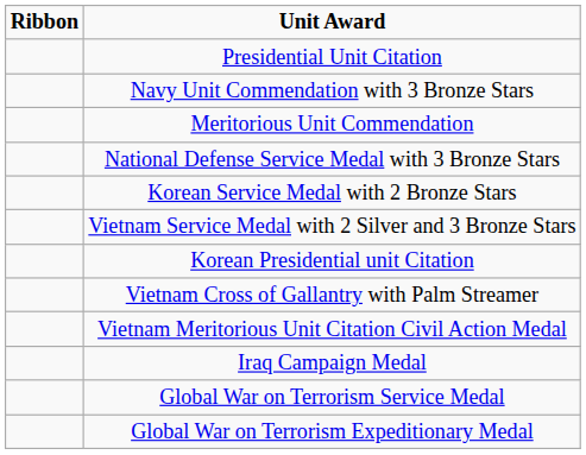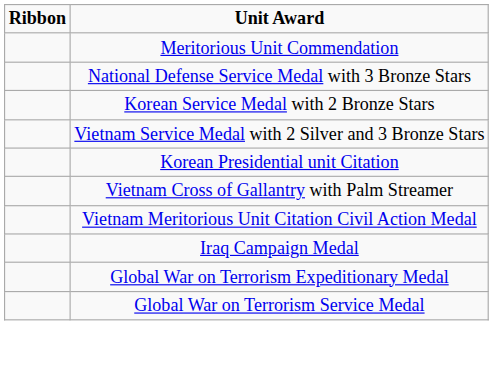- row: Presidential Unit Citation
- row: Navy Unit Commendation with 3 Bronze Stars
rows swapped: Global War on Terrorism Expeditionary Medal <-> Global War on Terrorism Service Medal
